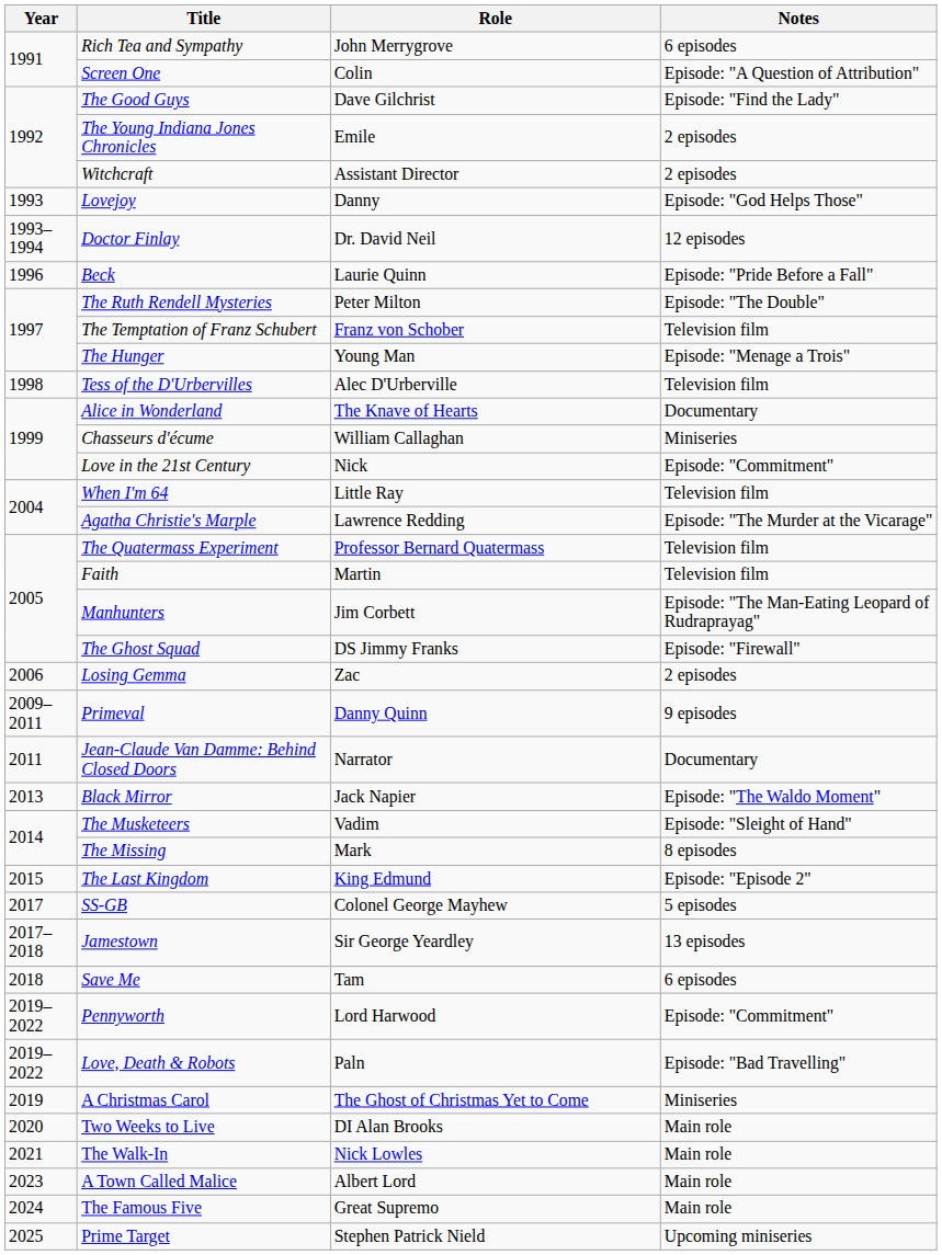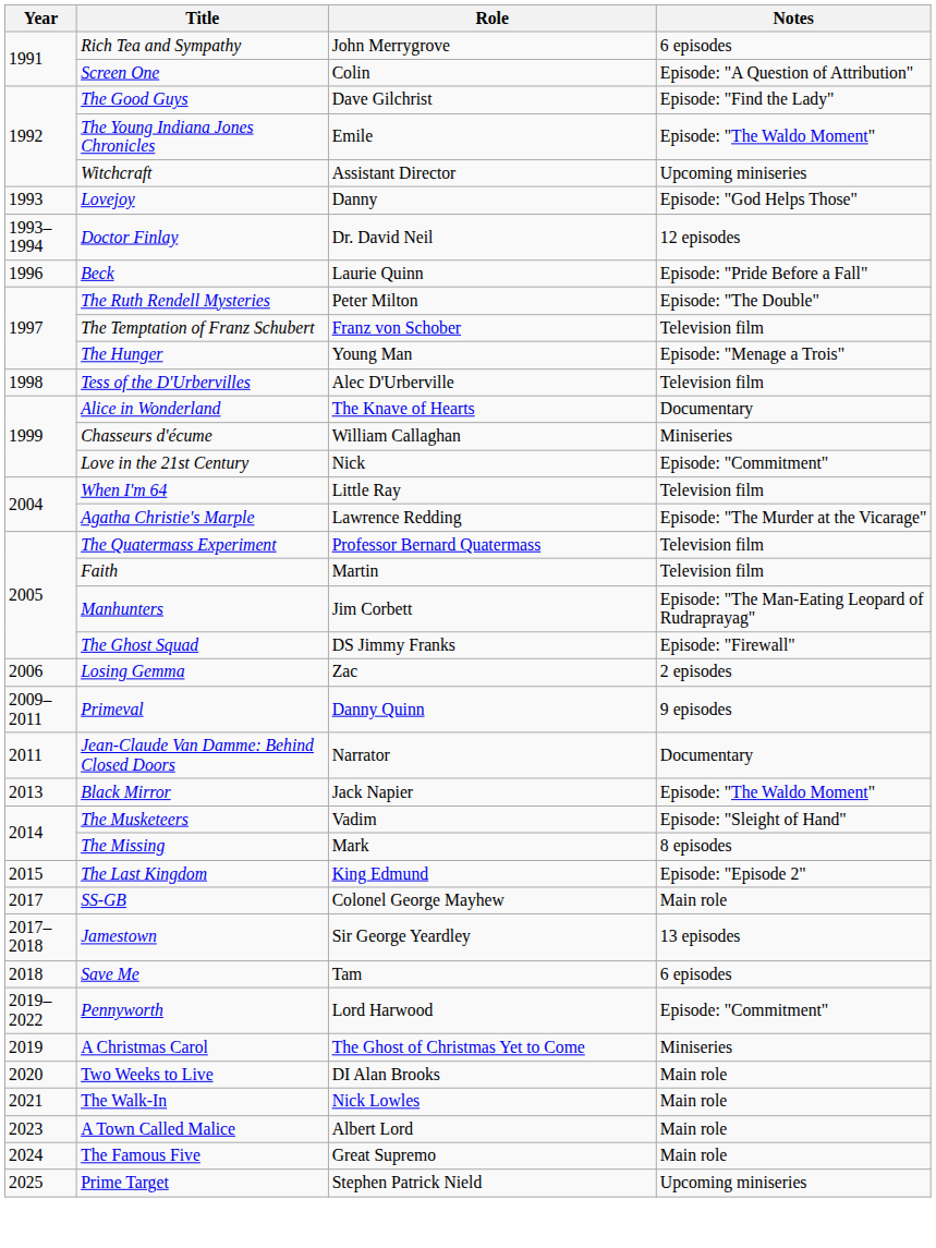The Young Indiana Jones Chronicles | Notes: 2 episodes -> Episode: "The Waldo Moment"
Witchcraft | Notes: 2 episodes -> Upcoming miniseries
SS-GB | Notes: 5 episodes -> Main role
- row: 2019–2022 | Love, Death & Robots | Paln | Episode: "Bad Travelling"
